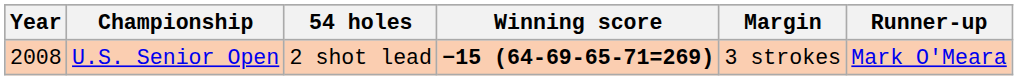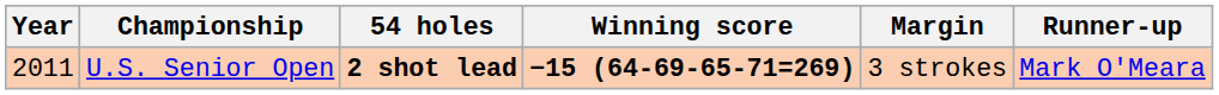U.S. Senior Open | Year: 2008 -> 2011
U.S. Senior Open | 54 holes: normal -> bold
